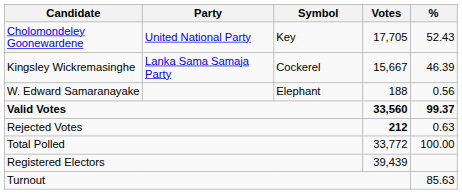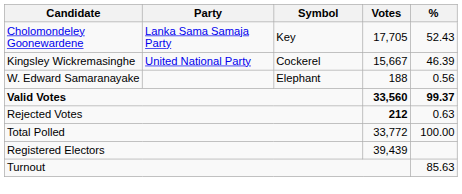Cholomondeley Goonewardene | Party: United National Party -> Lanka Sama Samaja Party
Kingsley Wickremasinghe | Party: Lanka Sama Samaja Party -> United National Party
